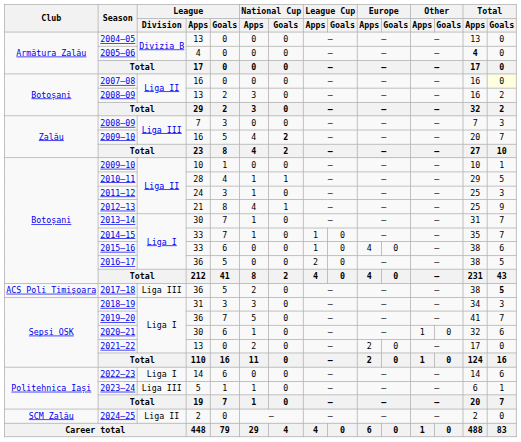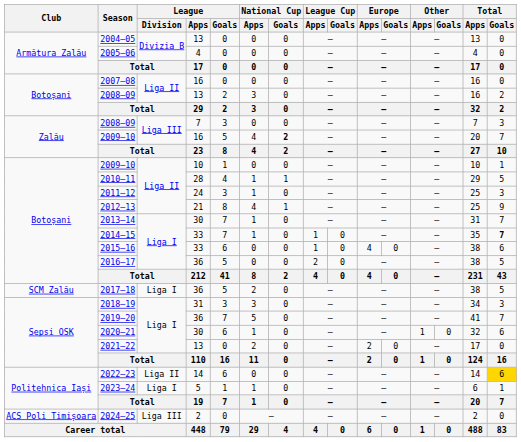2005–06 | Total / Apps: bold -> normal
2007–08 | Total / Goals: lightyellow background -> no background
2014–15 | Total / Goals: normal -> bold
2017–18 | Club: ACS Poli Timișoara -> SCM Zalău
2017–18 | League / Division: Liga III -> Liga I
2017–18 | Total / Goals: bold -> normal
2022–23 | League / Division: Liga I -> Liga II
2022–23 | Total / Goals: no background -> gold background
2023–24 | League / Division: Liga III -> Liga I
2024–25 | Club: SCM Zalău -> ACS Poli Timișoara
2024–25 | League / Division: Liga II -> Liga III
